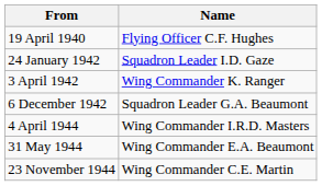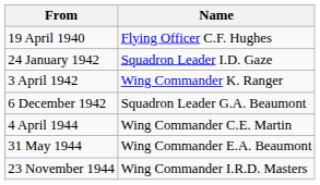4 April 1944 | Name: Wing Commander I.R.D. Masters -> Wing Commander C.E. Martin
23 November 1944 | Name: Wing Commander C.E. Martin -> Wing Commander I.R.D. Masters
